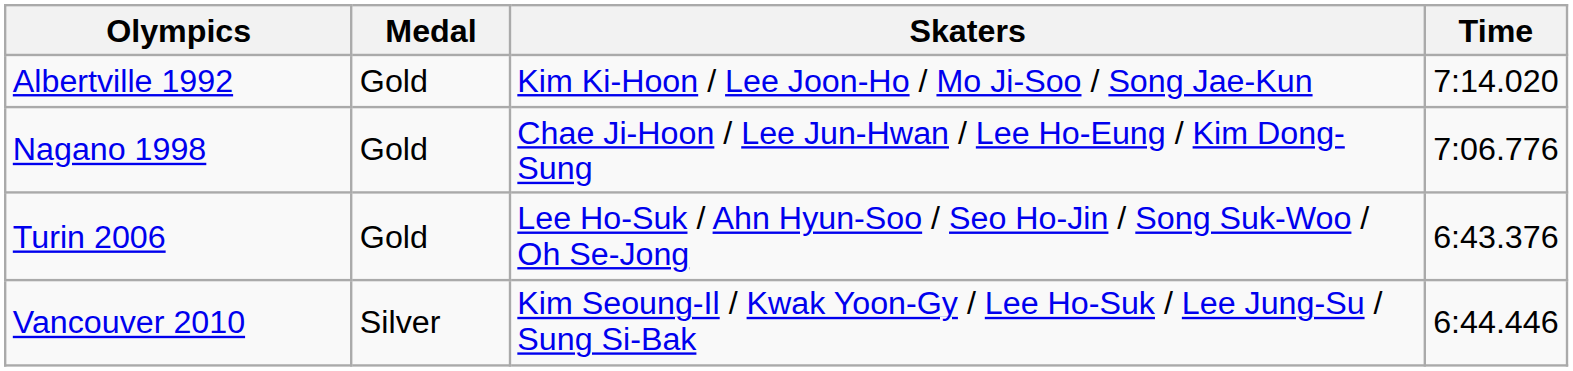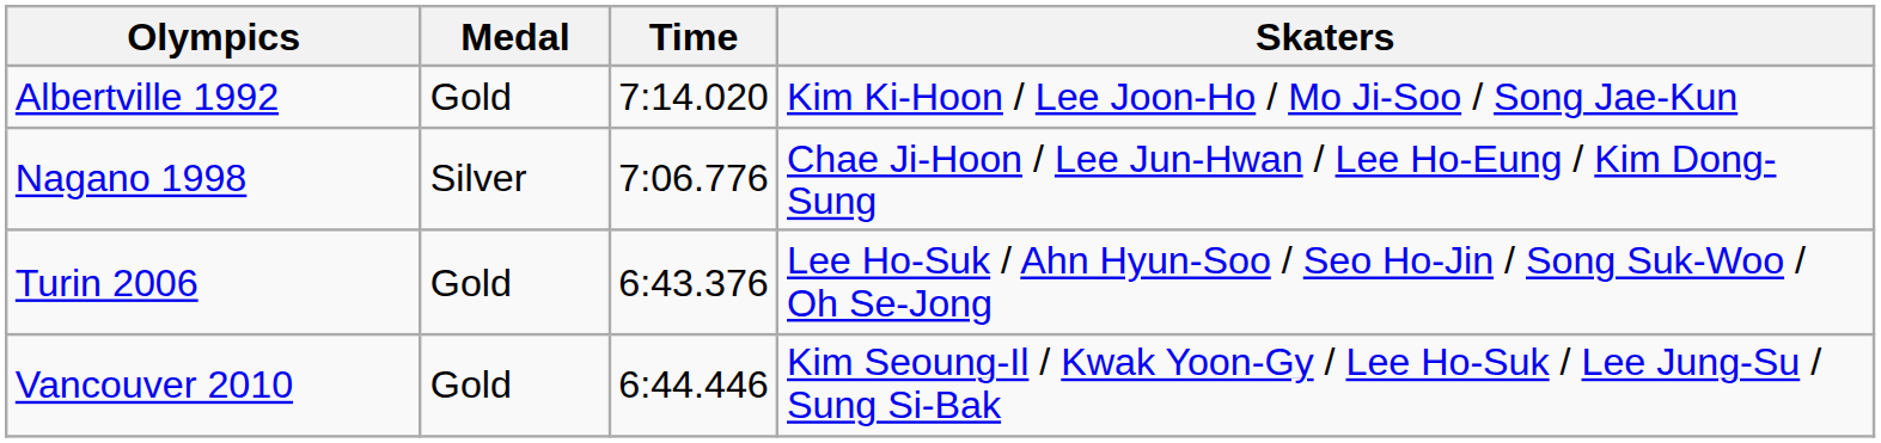columns swapped: Skaters <-> Time
Nagano 1998 | Medal: Gold -> Silver
Vancouver 2010 | Medal: Silver -> Gold
